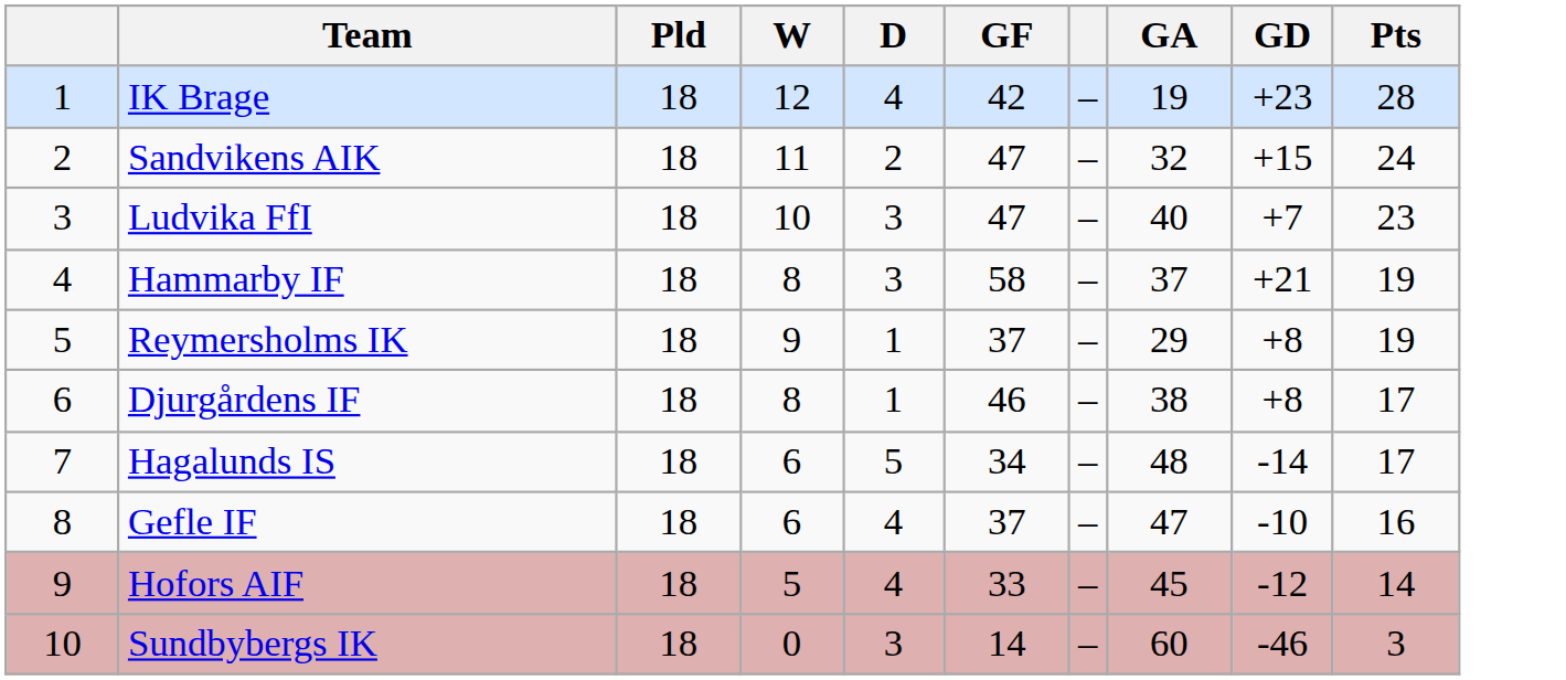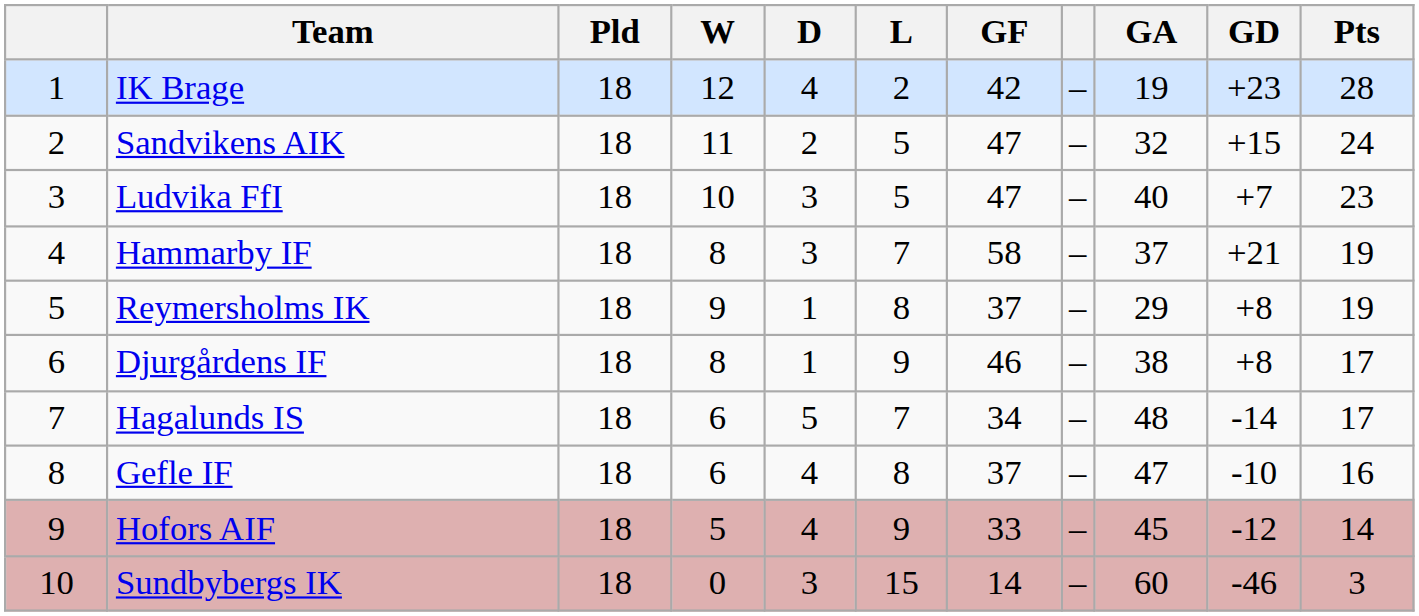+ column: L | 2 | 5 | 5 | 7 | 8 | 9 | 7 | 8 | 9 | 15
